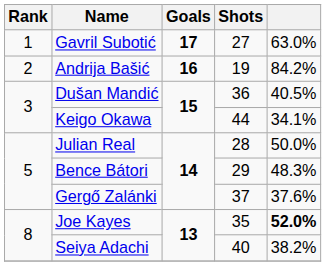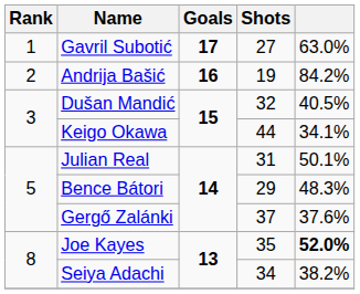Dušan Mandić | Shots: 36 -> 32
Julian Real | Shots: 28 -> 31
Julian Real | column 5: 50.0% -> 50.1%
Seiya Adachi | Shots: 40 -> 34
